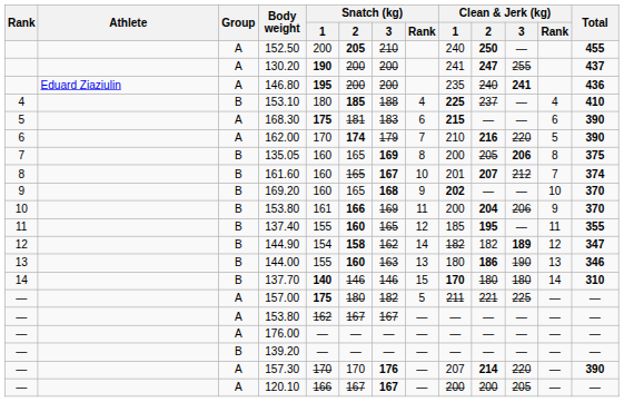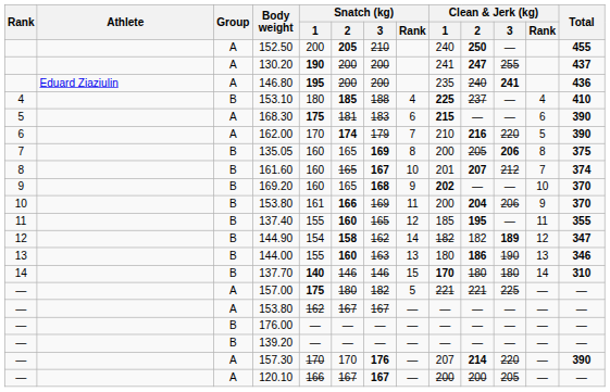157.00 | Clean & Jerk (kg) / 1: 211 -> 221
176.00 | Group: A -> B
